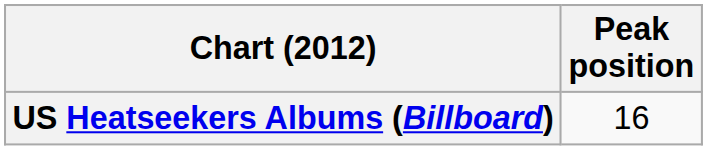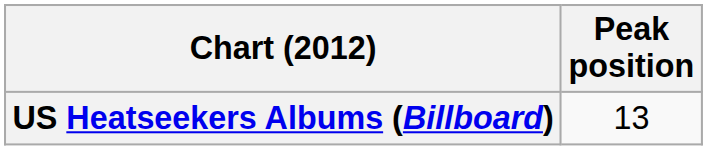US Heatseekers Albums (Billboard) | Peak position: 16 -> 13
